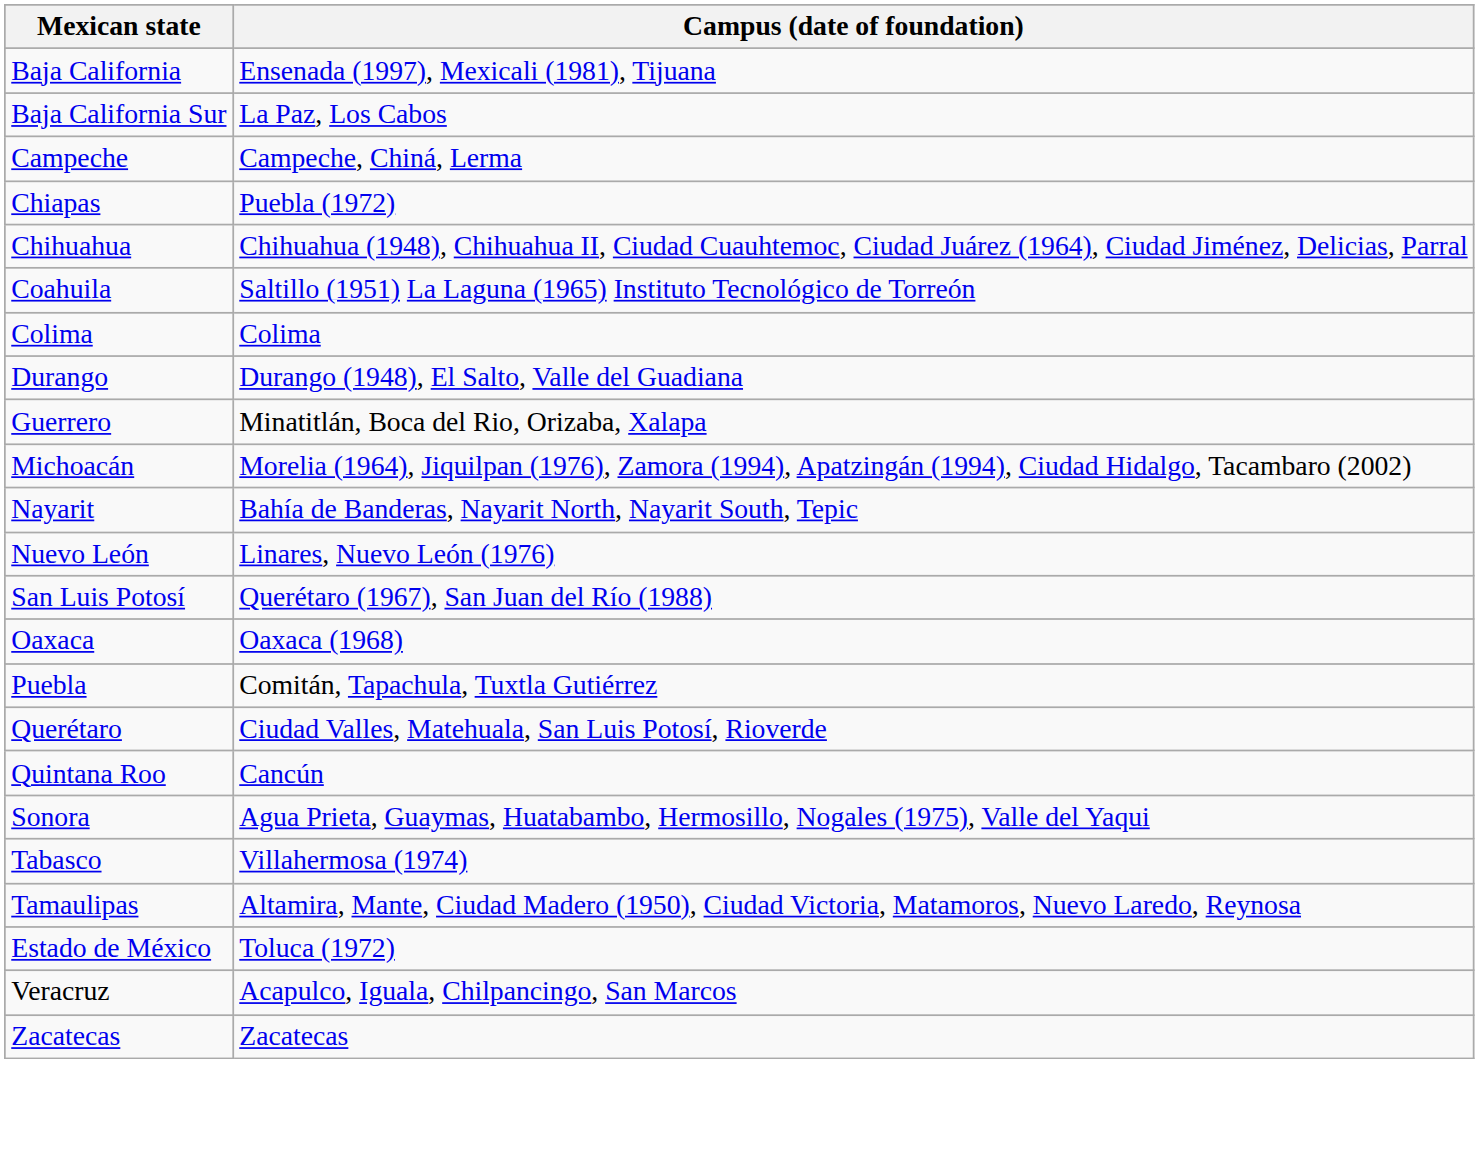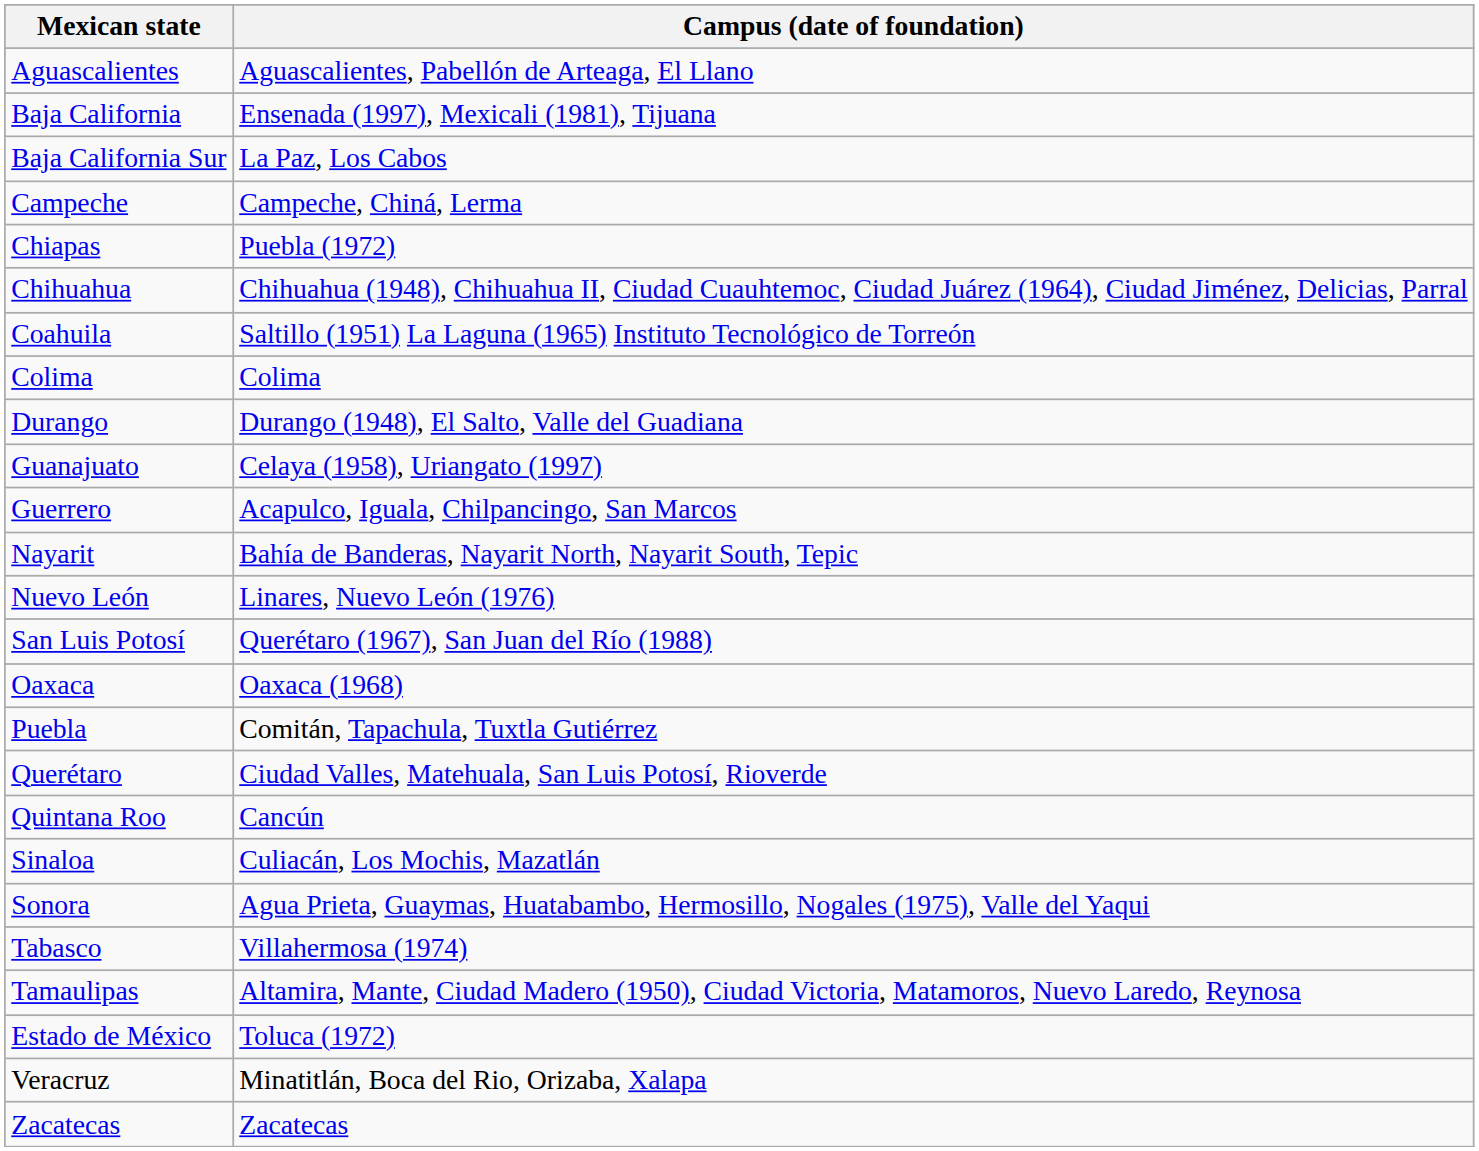+ row: Aguascalientes | Aguascalientes, Pabellón de Arteaga, El Llano
+ row: Guanajuato | Celaya (1958), Uriangato (1997)
Guerrero | Campus (date of foundation): Minatitlán, Boca del Rio, Orizaba, Xalapa -> Acapulco, Iguala, Chilpancingo, San Marcos
- row: Michoacán | Morelia (1964), Jiquilpan (1976), Zamora (1994), Apatzingán (1994), Ciudad Hidalgo, Tacambaro (2002)
+ row: Sinaloa | Culiacán, Los Mochis, Mazatlán
Veracruz | Campus (date of foundation): Acapulco, Iguala, Chilpancingo, San Marcos -> Minatitlán, Boca del Rio, Orizaba, Xalapa
